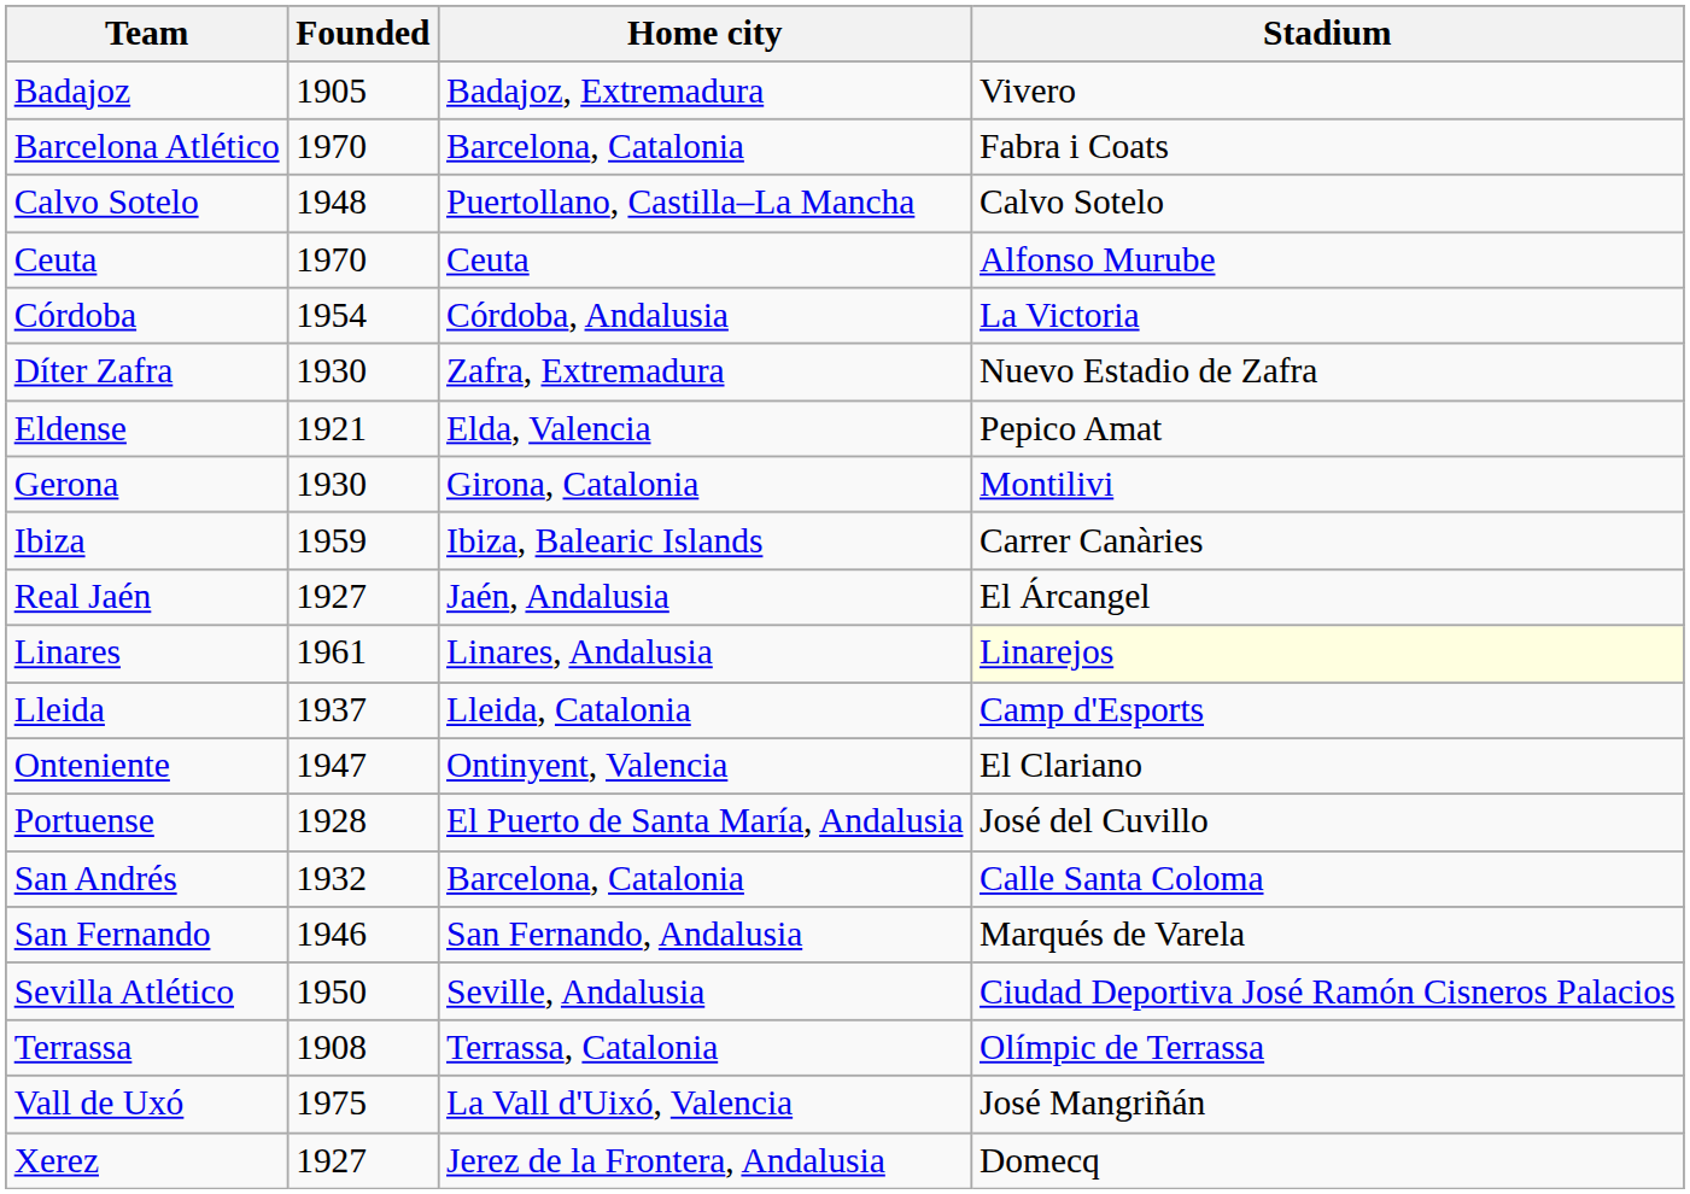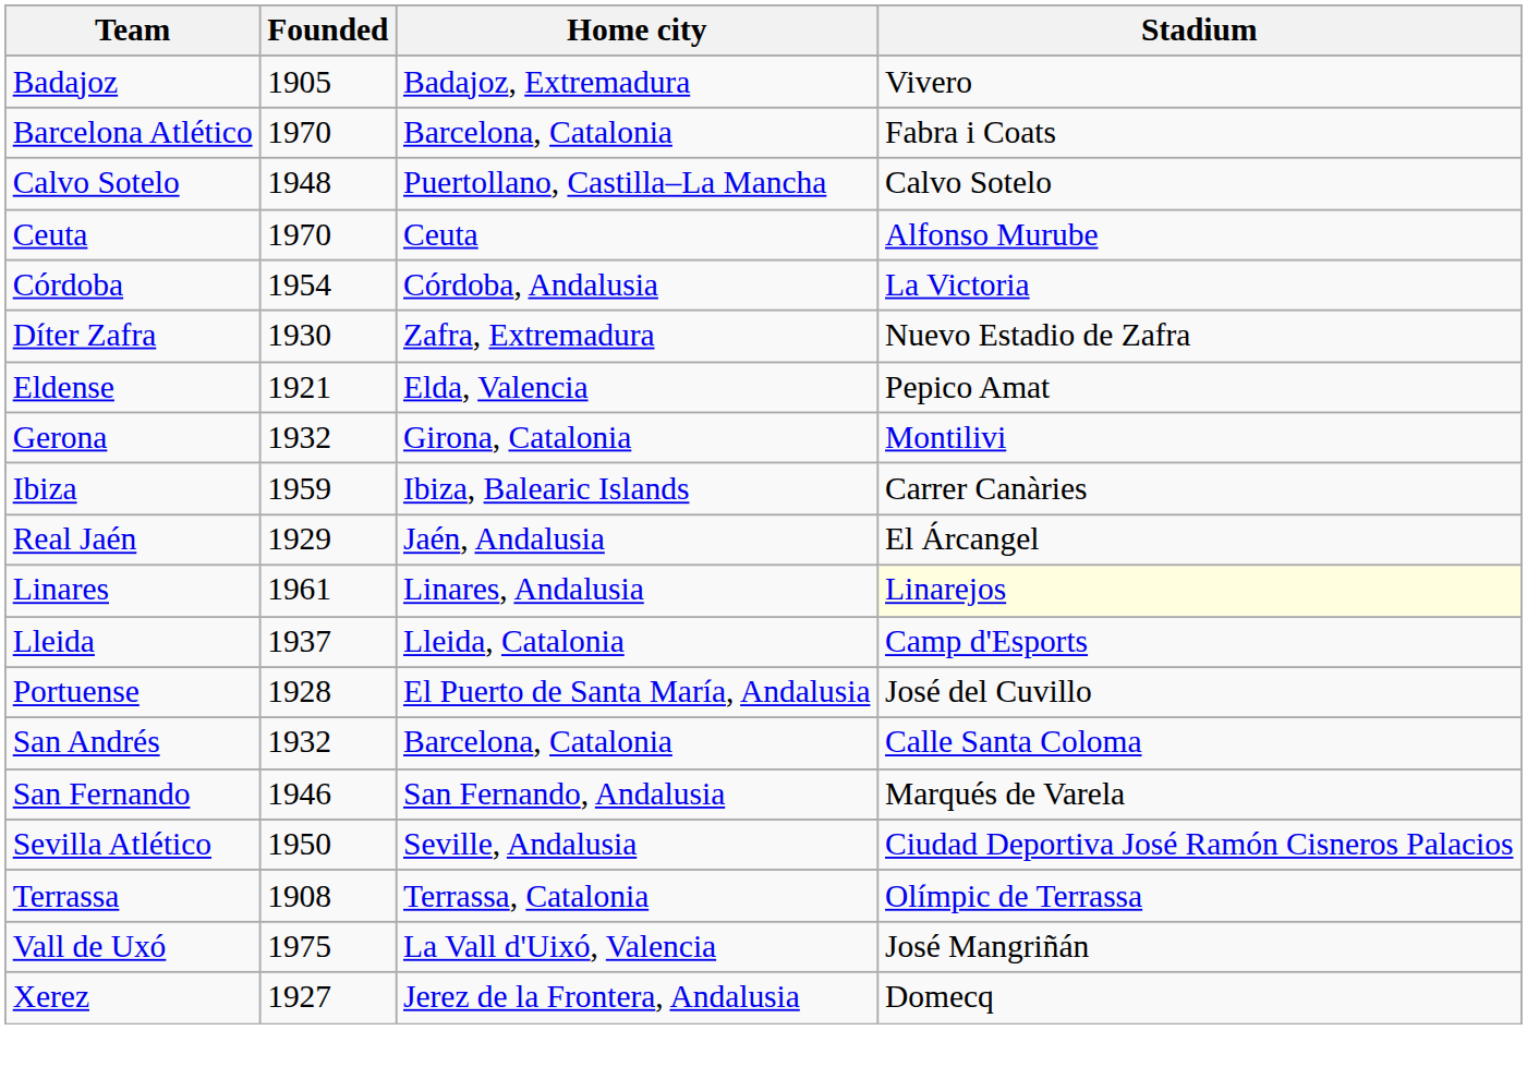Gerona | Founded: 1930 -> 1932
Real Jaén | Founded: 1927 -> 1929
- row: Onteniente | 1947 | Ontinyent, Valencia | El Clariano
